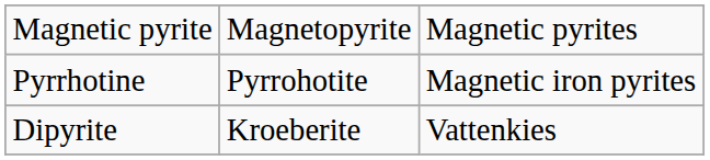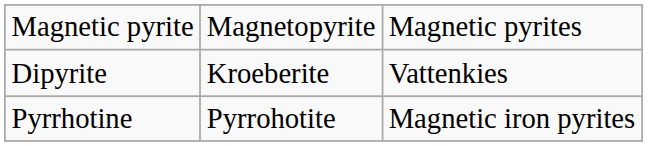rows swapped: Pyrrhotine <-> Dipyrite
